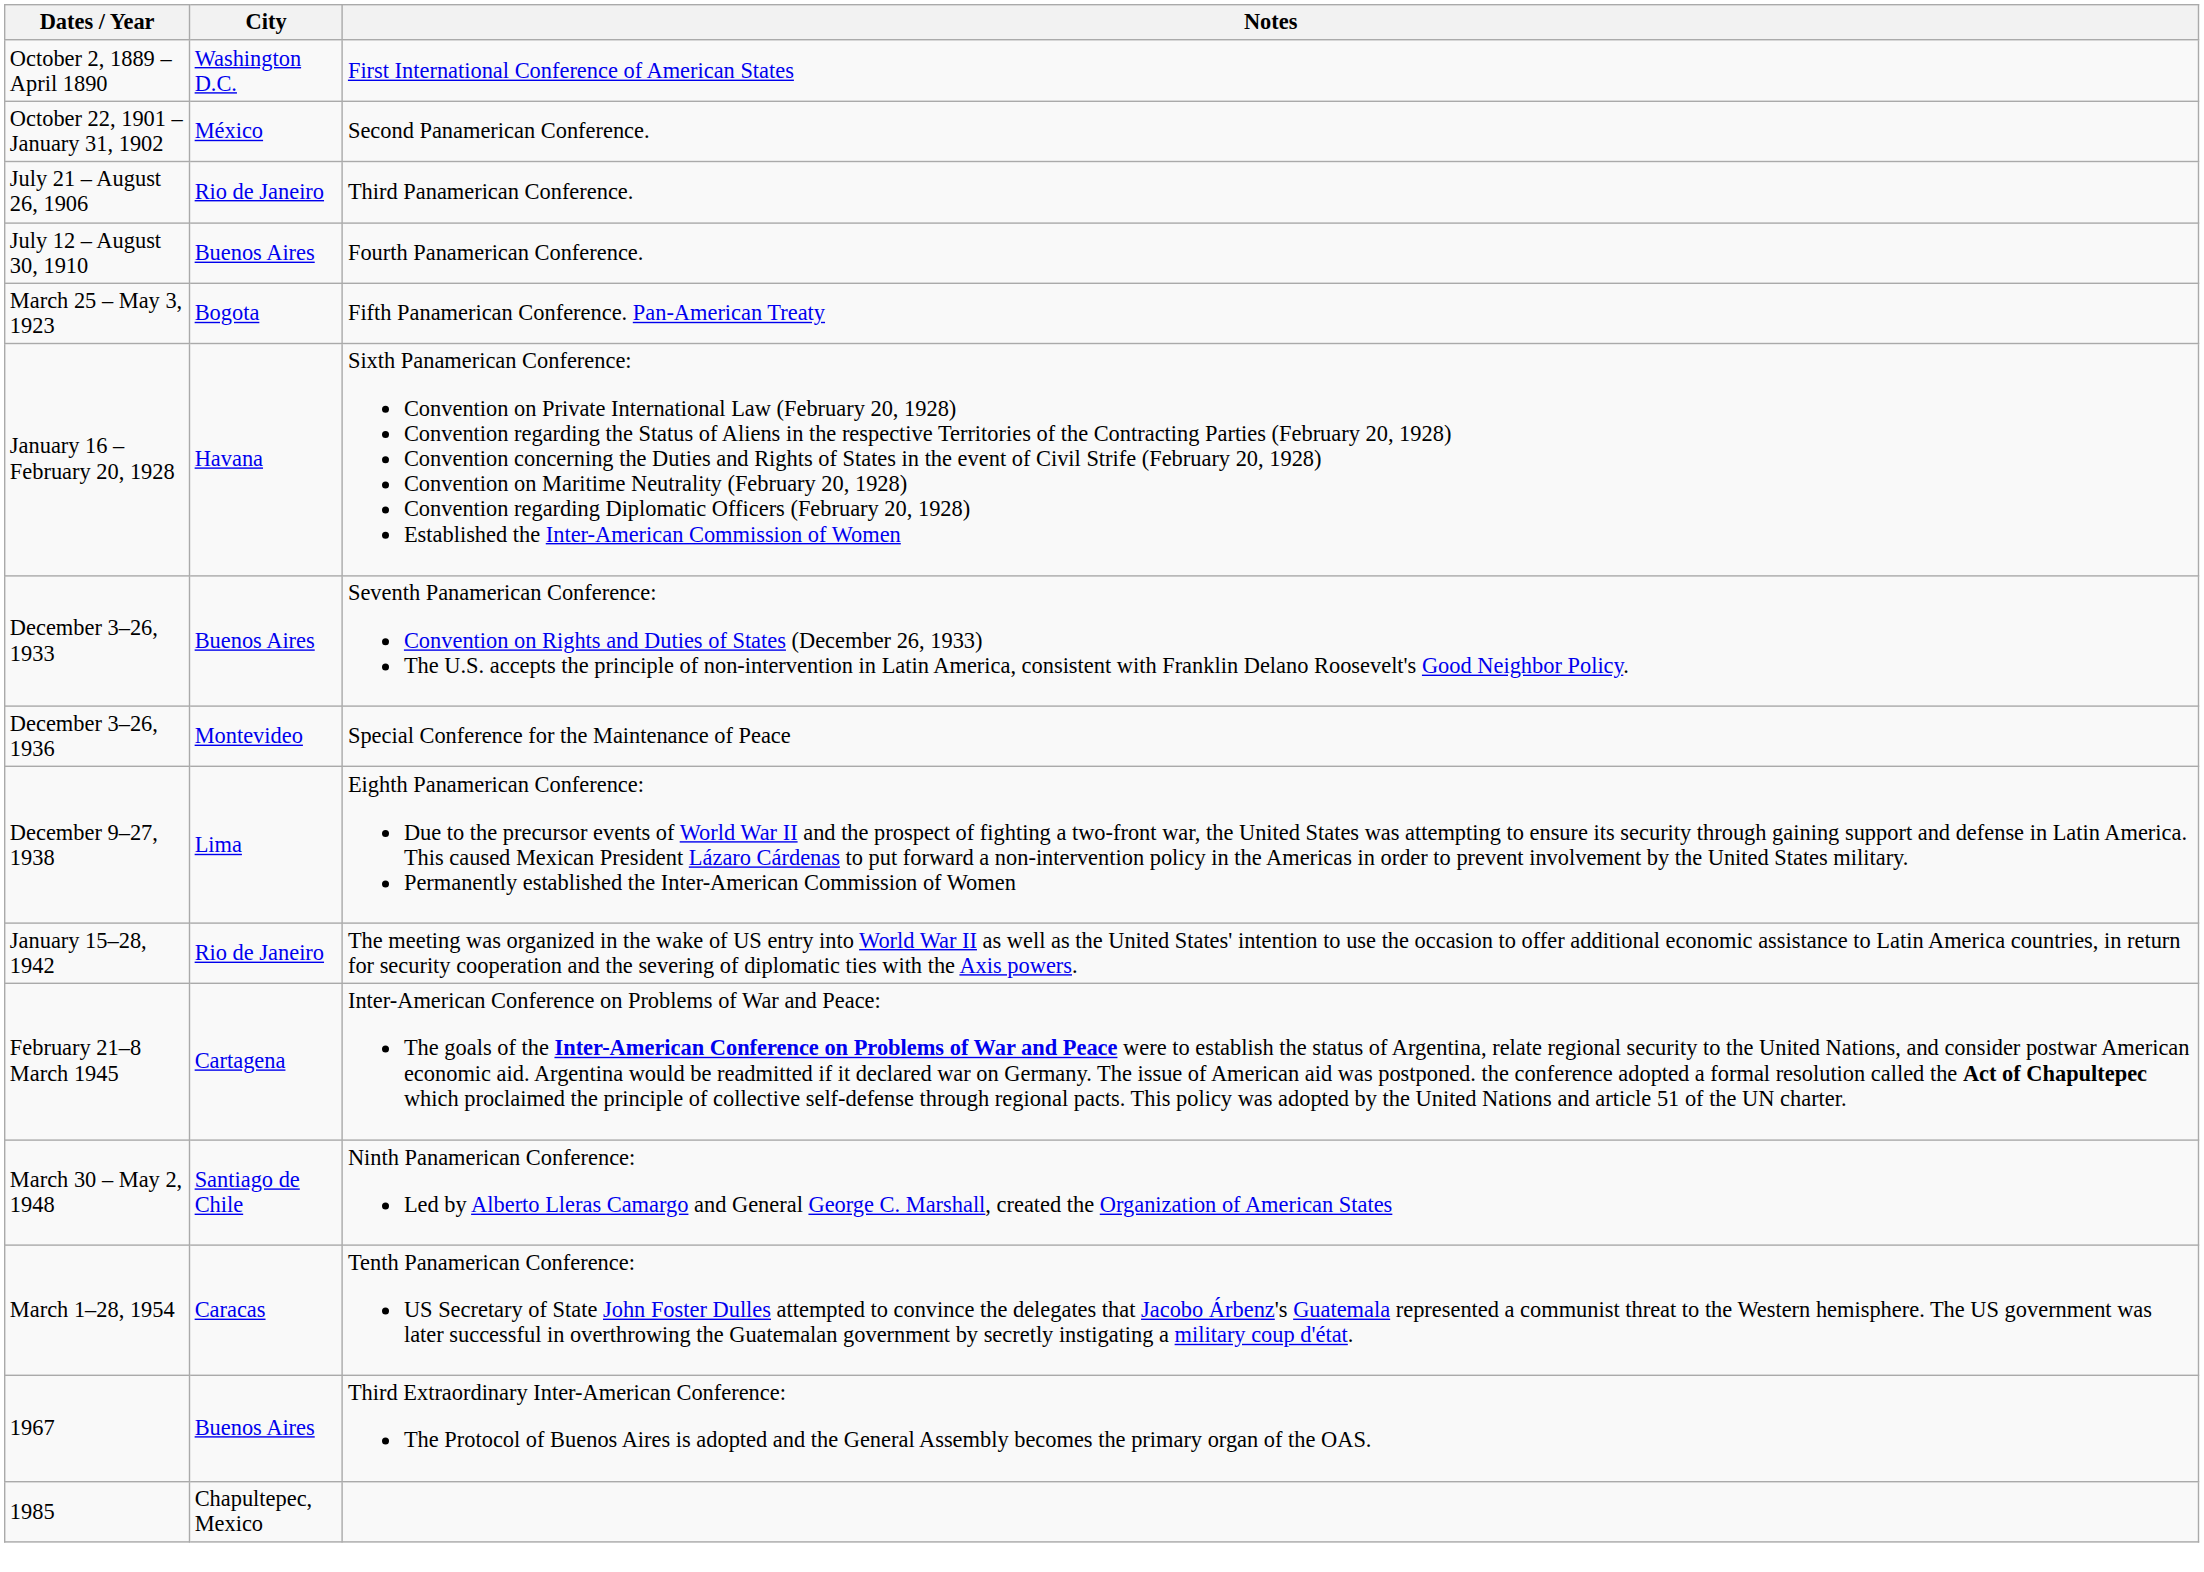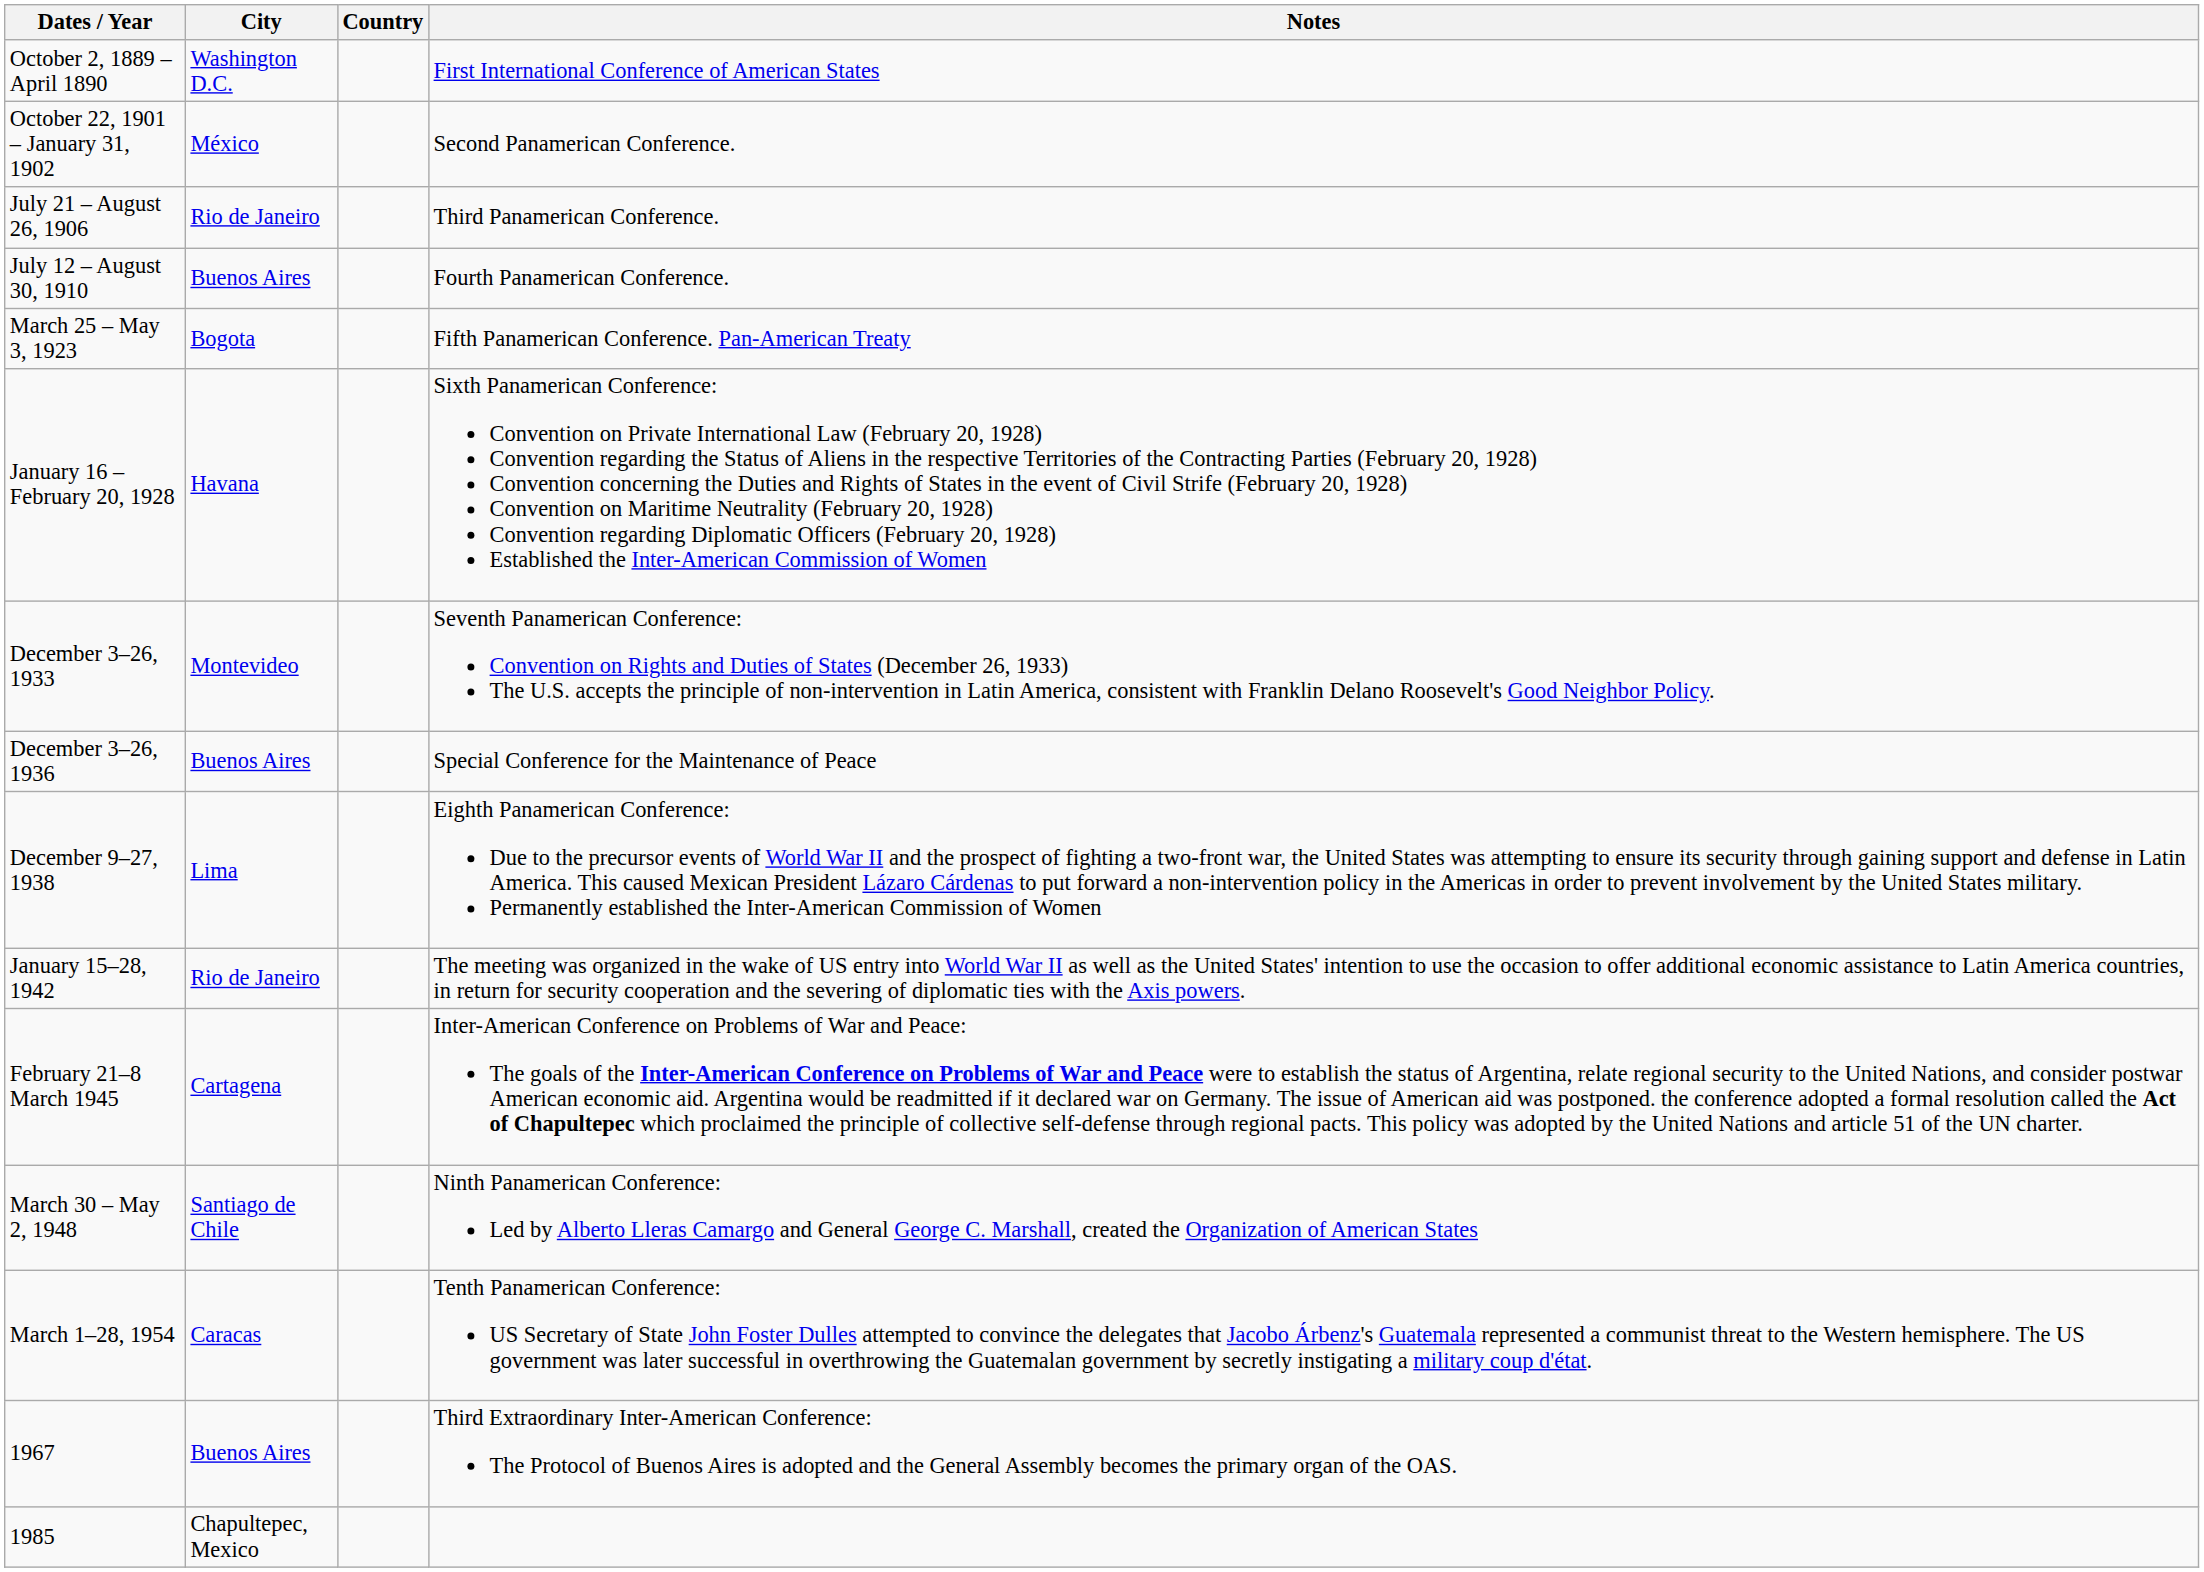+ column: Country
December 3–26, 1933 | City: Buenos Aires -> Montevideo
December 3–26, 1936 | City: Montevideo -> Buenos Aires
